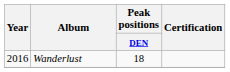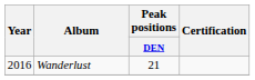Wanderlust | Peak positions / DEN: 18 -> 21
